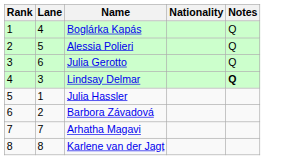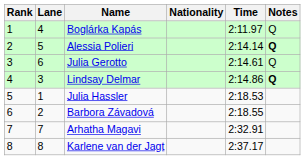+ column: Time | 2:11.97 | 2:14.14 | 2:14.61 | 2:14.86 | 2:18.53 | 2:18.55 | 2:32.91 | 2:37.17
Alessia Polieri | Notes: normal -> bold
